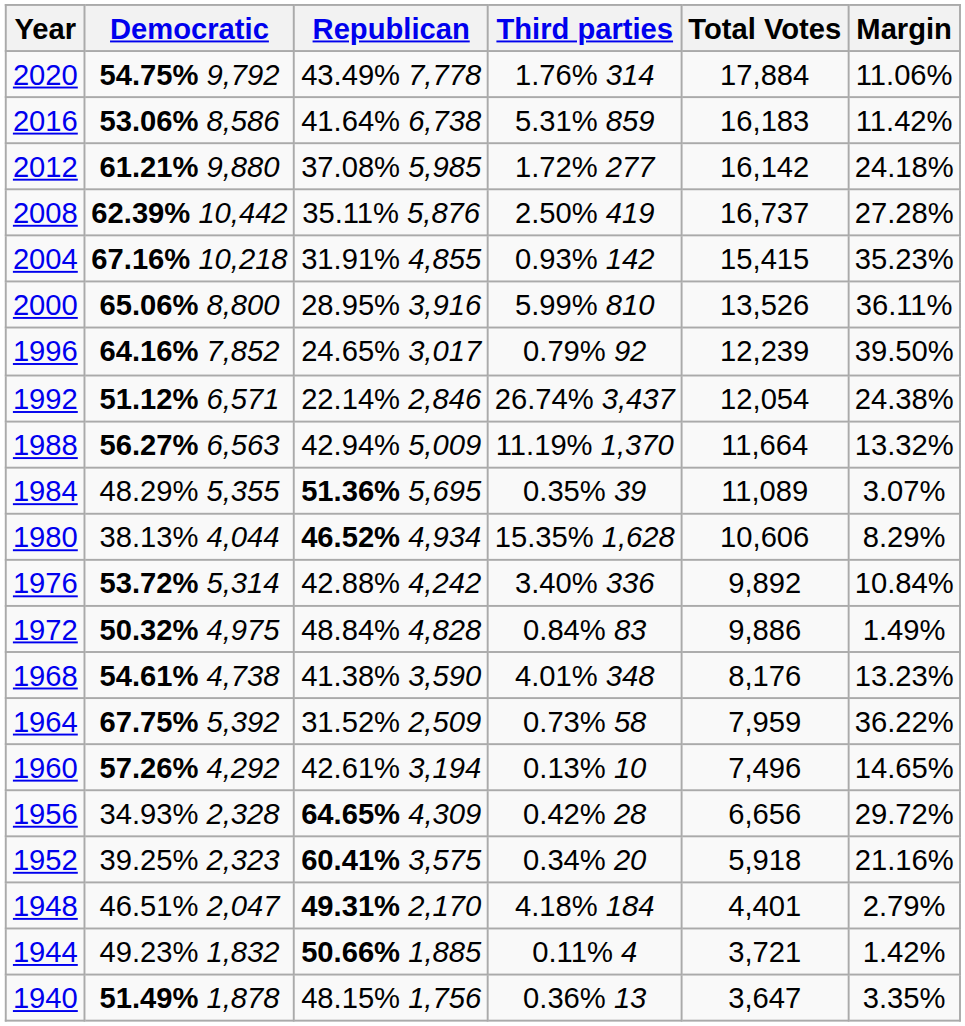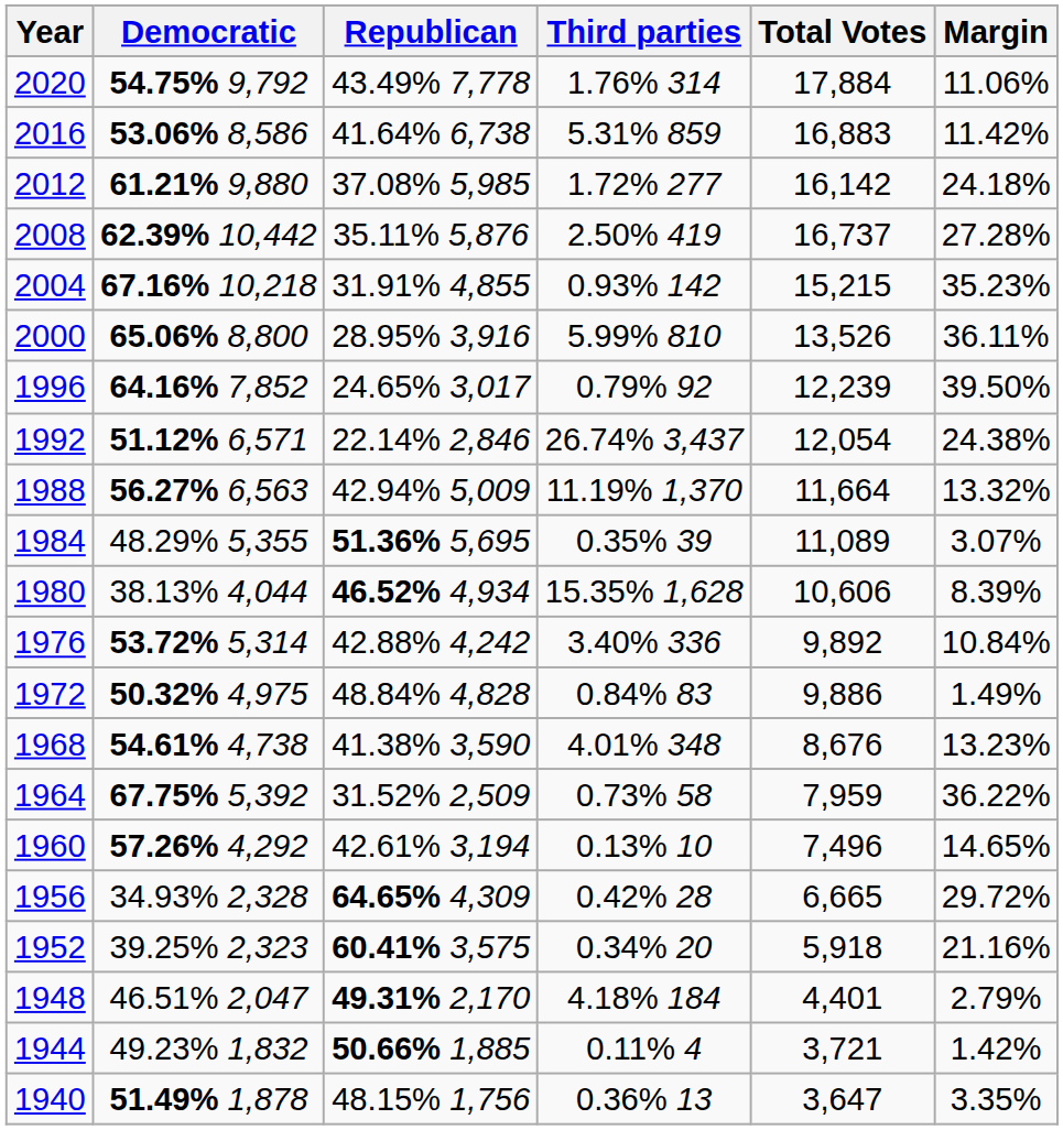2016 | Total Votes: 16,183 -> 16,883
2004 | Total Votes: 15,415 -> 15,215
1980 | Margin: 8.29% -> 8.39%
1968 | Total Votes: 8,176 -> 8,676
1956 | Total Votes: 6,656 -> 6,665
